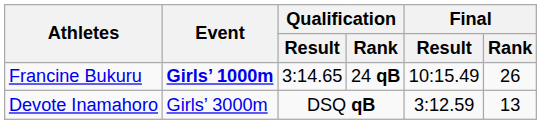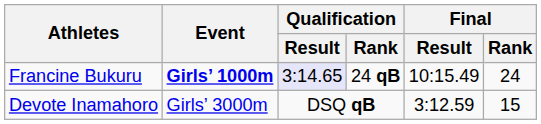Francine Bukuru | Qualification / Result: no background -> lavender background
Francine Bukuru | Final / Rank: 26 -> 24
Devote Inamahoro | Final / Rank: 13 -> 15
